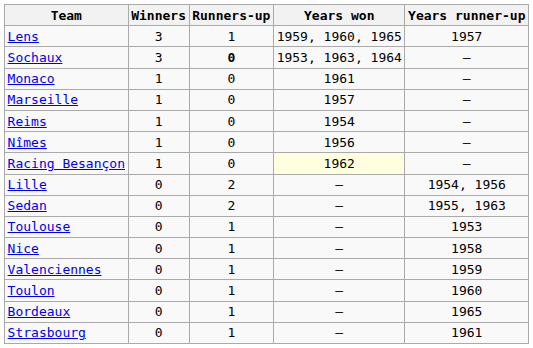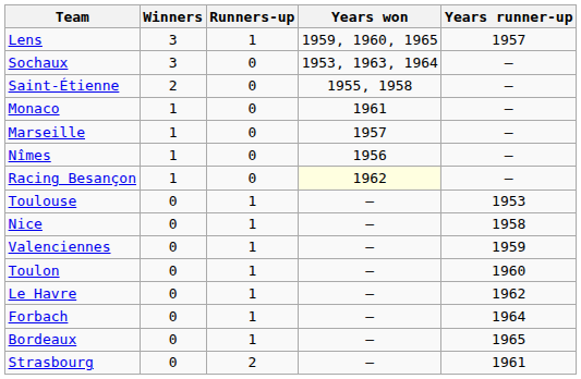Sochaux | Runners-up: bold -> normal
+ row: Saint-Étienne | 2 | 0 | 1955, 1958 | —
- row: Reims | 1 | 0 | 1954 | —
- row: Lille | 0 | 2 | — | 1954, 1956
- row: Sedan | 0 | 2 | — | 1955, 1963
+ row: Le Havre | 0 | 1 | — | 1962
+ row: Forbach | 0 | 1 | — | 1964
Strasbourg | Runners-up: 1 -> 2
